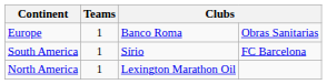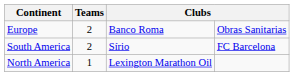Europe | Teams: 1 -> 2
South America | Teams: 1 -> 2
